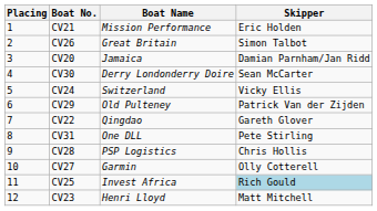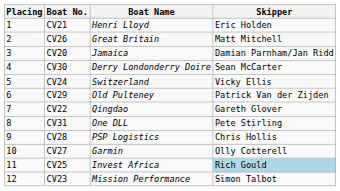CV21 | Boat Name: Mission Performance -> Henri Lloyd
CV26 | Skipper: Simon Talbot -> Matt Mitchell
CV23 | Boat Name: Henri Lloyd -> Mission Performance
CV23 | Skipper: Matt Mitchell -> Simon Talbot
